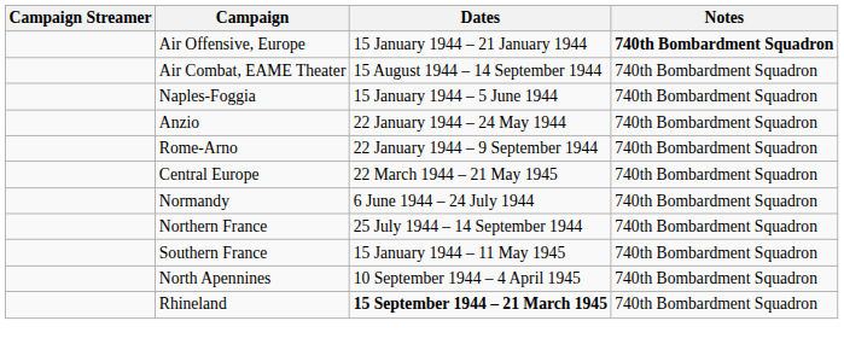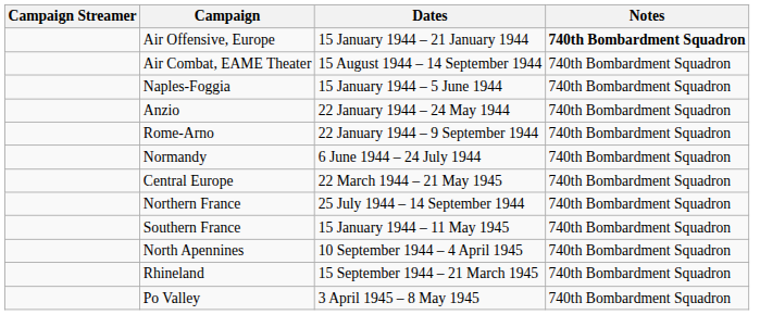rows swapped: Central Europe <-> Normandy
Rhineland | Dates: bold -> normal
+ row: Po Valley | 3 April 1945 – 8 May 1945 | 740th Bombardment Squadron
